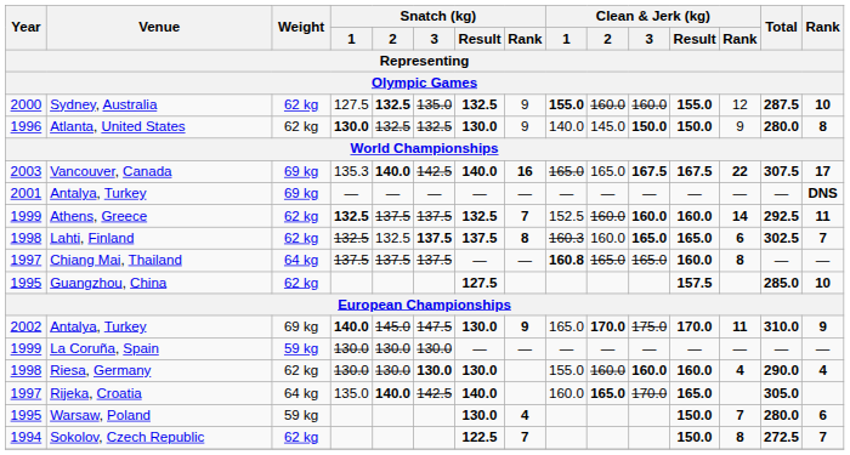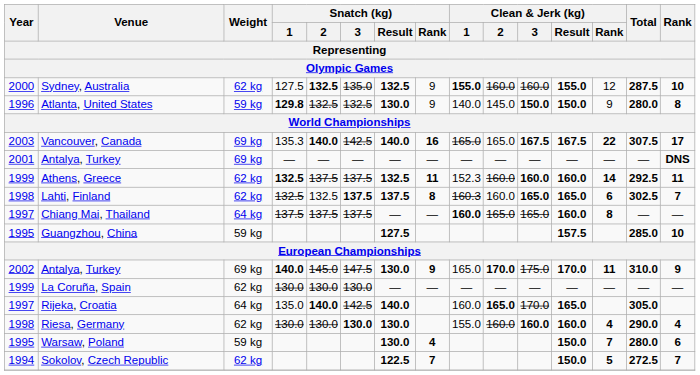Atlanta, United States | Weight: 62 kg -> 59 kg
Atlanta, United States | Snatch (kg) / 1: 130.0 -> 129.8
Athens, Greece | Snatch (kg) / Rank: 7 -> 11
Athens, Greece | Clean & Jerk (kg) / 1: 152.5 -> 152.3
Chiang Mai, Thailand | Clean & Jerk (kg) / 1: 160.8 -> 160.0
Guangzhou, China | Weight: 62 kg -> 59 kg
La Coruña, Spain | Weight: 59 kg -> 62 kg
rows swapped: Riesa, Germany <-> Rijeka, Croatia
Sokolov, Czech Republic | Clean & Jerk (kg) / Rank: 8 -> 5
